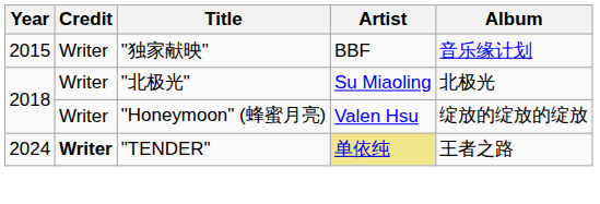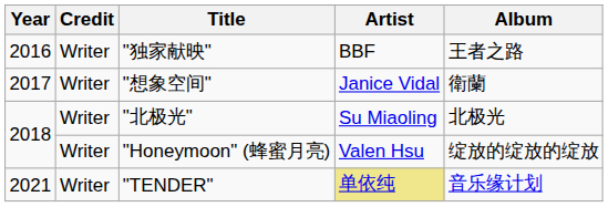"独家献映" | Year: 2015 -> 2016
"独家献映" | Album: 音乐缘计划 -> 王者之路
+ row: 2017 | Writer | "想象空间" | Janice Vidal | 衛蘭
"TENDER" | Year: 2024 -> 2021
"TENDER" | Credit: bold -> normal
"TENDER" | Album: 王者之路 -> 音乐缘计划
